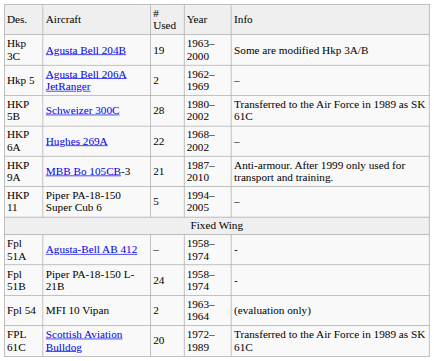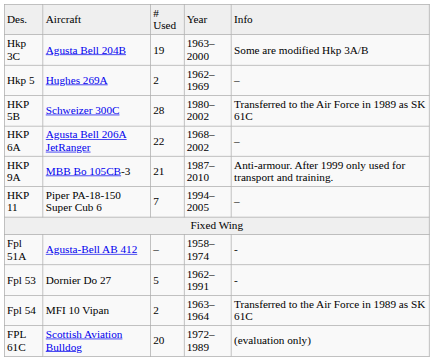Hkp 5 | column 2: Agusta Bell 206A JetRanger -> Hughes 269A
HKP 6A | column 2: Hughes 269A -> Agusta Bell 206A JetRanger
HKP 11 | column 3: 5 -> 7
- row: Fpl 51B | Piper PA-18-150 L-21B | 24 | 1958–1974 | -
+ row: Fpl 53 | Dornier Do 27 | 5 | 1962–1991 | -
Fpl 54 | column 5: (evaluation only) -> Transferred to the Air Force in 1989 as SK 61C
FPL 61C | column 5: Transferred to the Air Force in 1989 as SK 61C -> (evaluation only)
